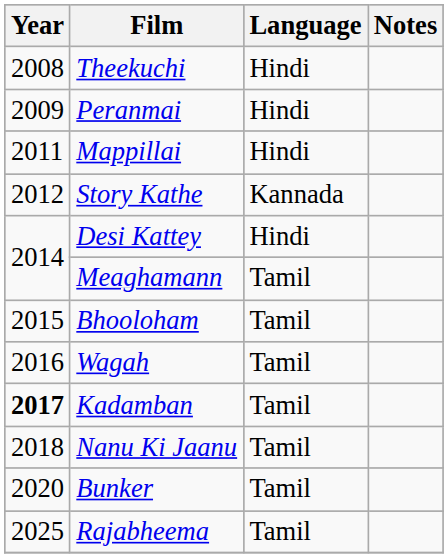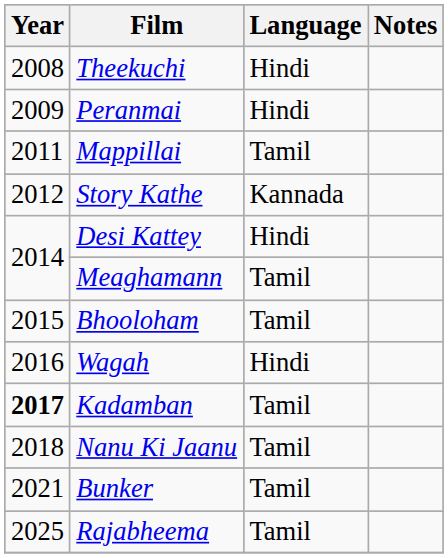Mappillai | Language: Hindi -> Tamil
Wagah | Language: Tamil -> Hindi
Bunker | Year: 2020 -> 2021
